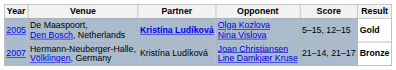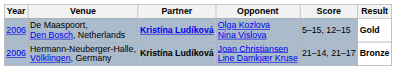De Maaspoort, Den Bosch, Netherlands | Year: 2005 -> 2006
Hermann-Neuberger-Halle, Völklingen, Germany | Year: 2007 -> 2006
Hermann-Neuberger-Halle, Völklingen, Germany | Partner: normal -> bold
